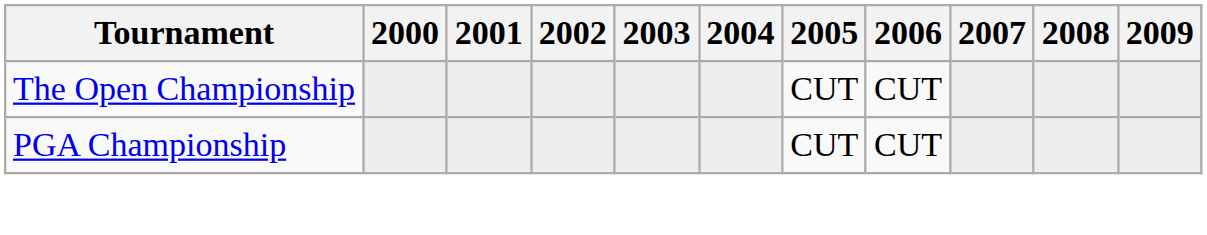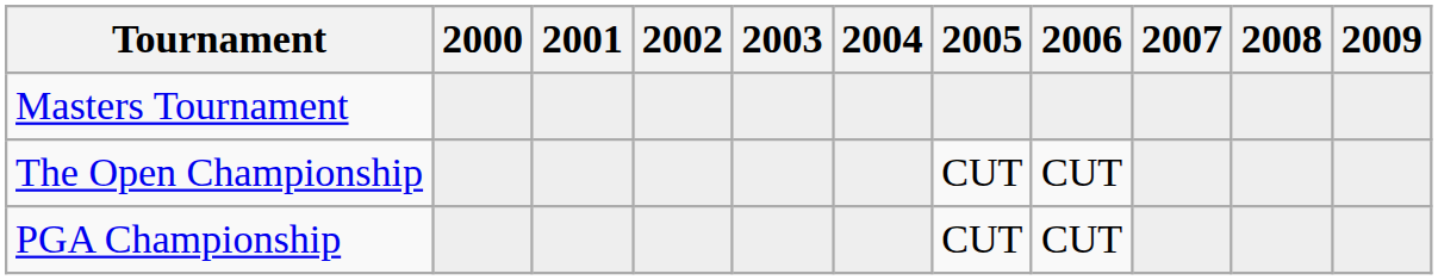+ row: Masters Tournament
